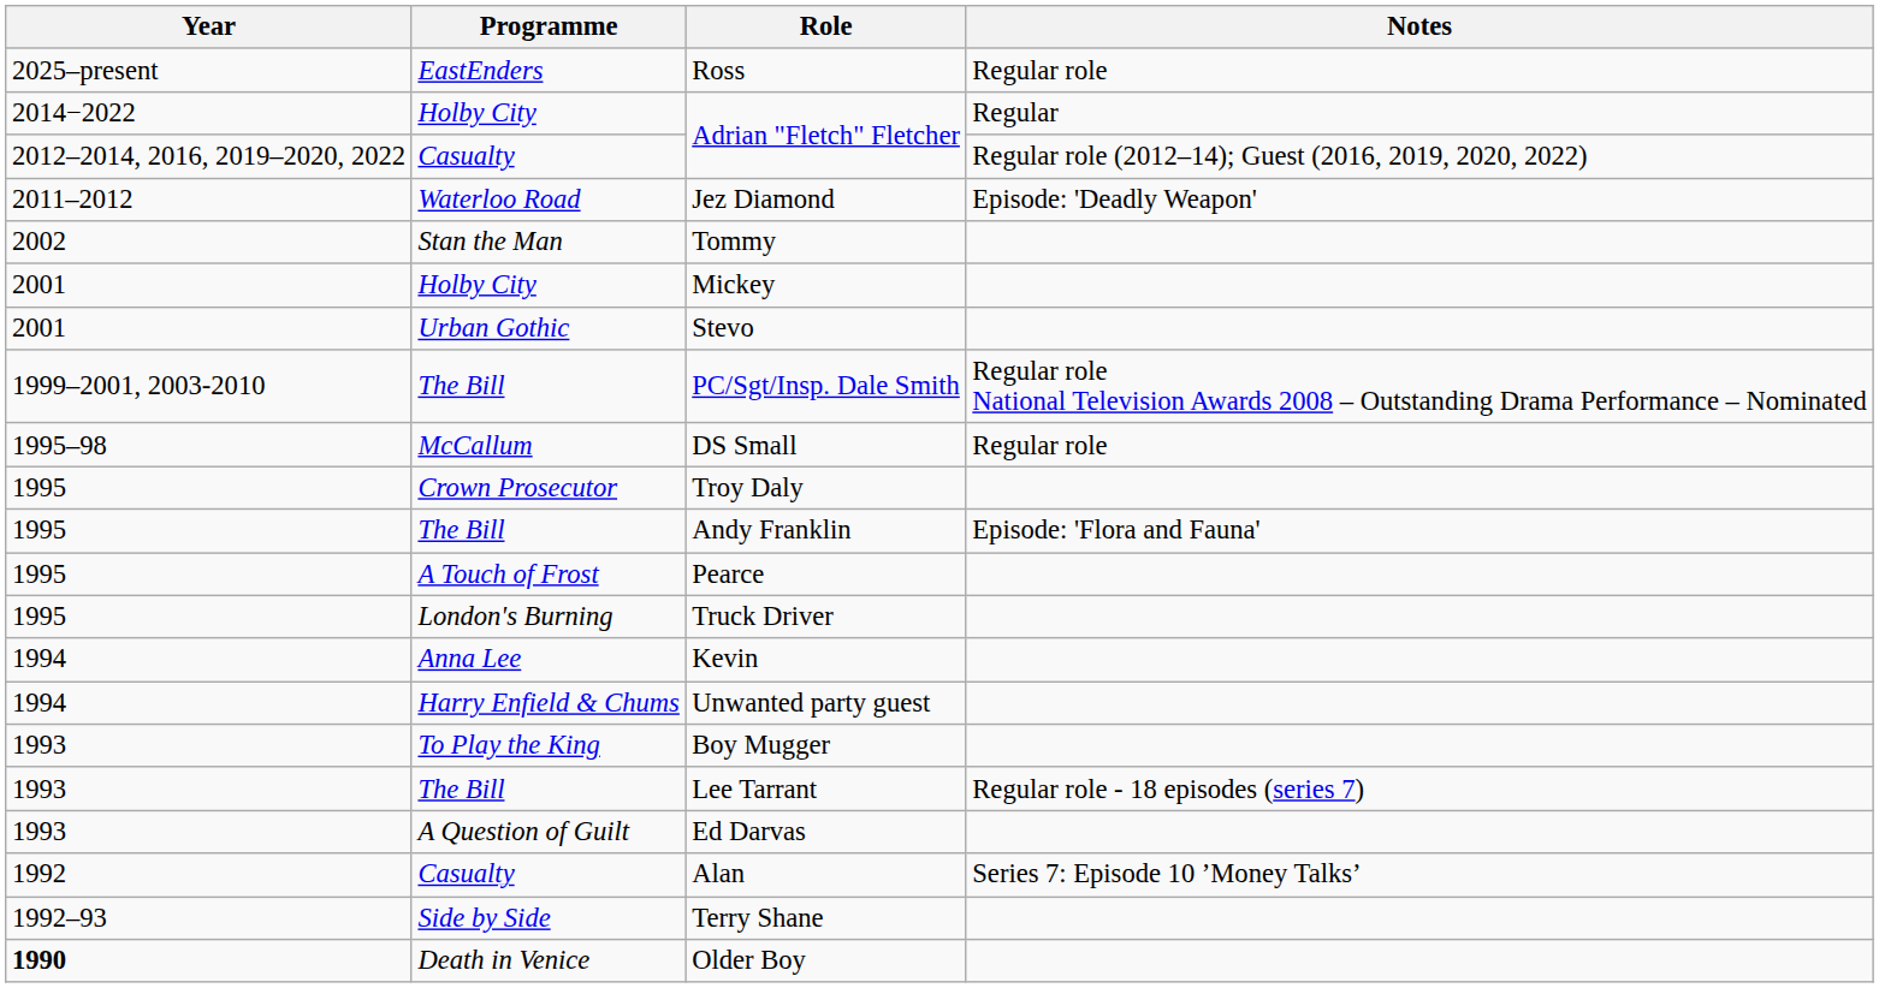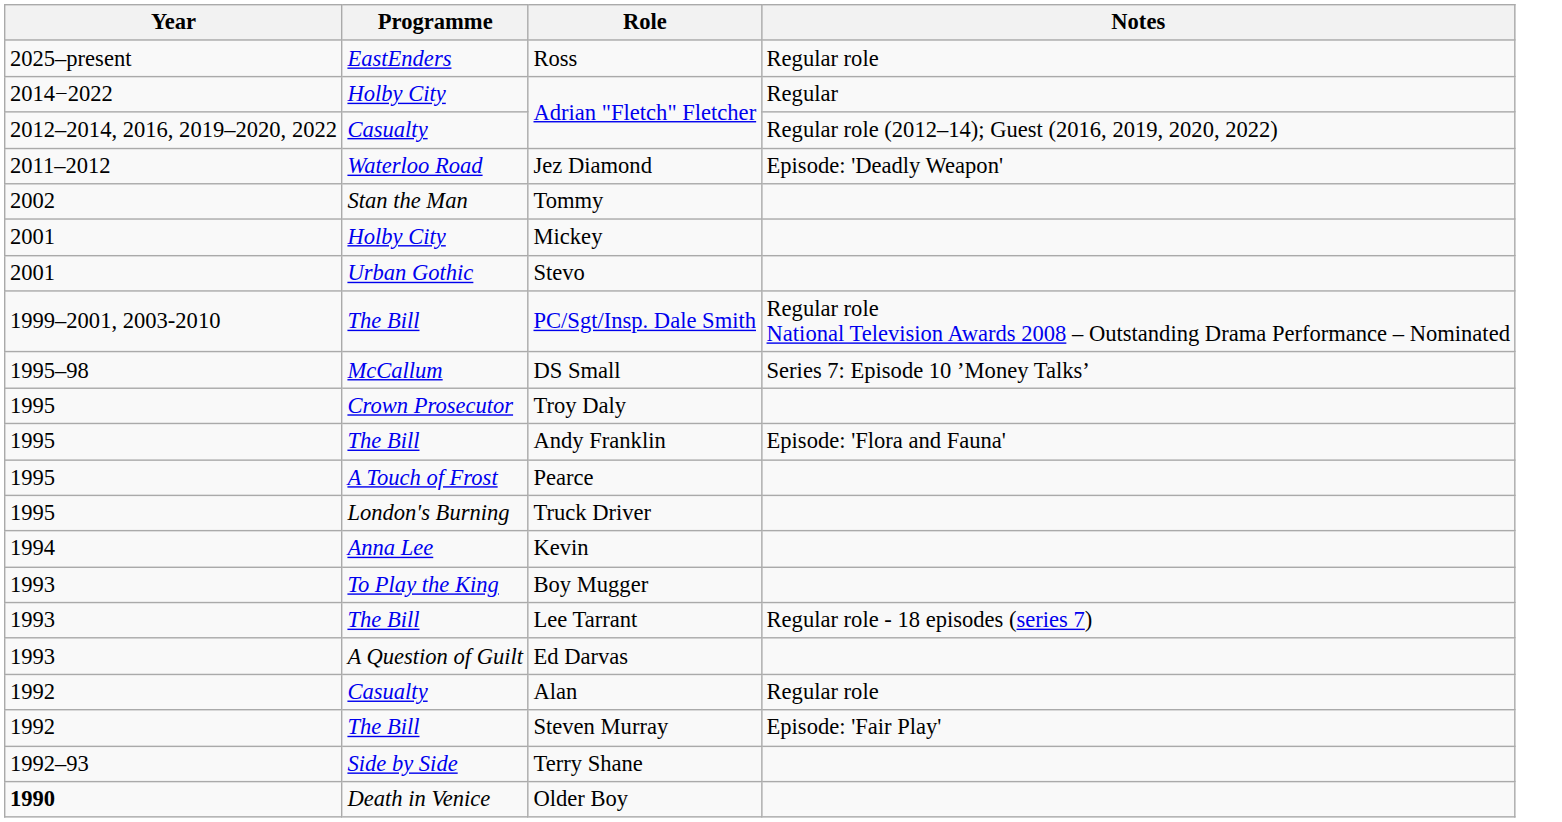DS Small | Notes: Regular role -> Series 7: Episode 10 ’Money Talks’
- row: 1994 | Harry Enfield & Chums | Unwanted party guest
Alan | Notes: Series 7: Episode 10 ’Money Talks’ -> Regular role
+ row: 1992 | The Bill | Steven Murray | Episode: 'Fair Play'
